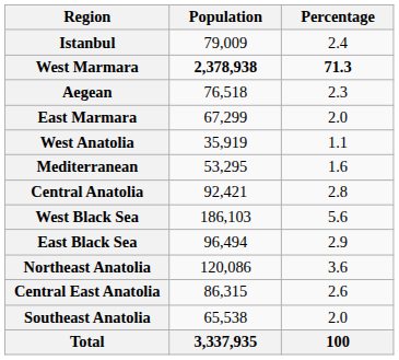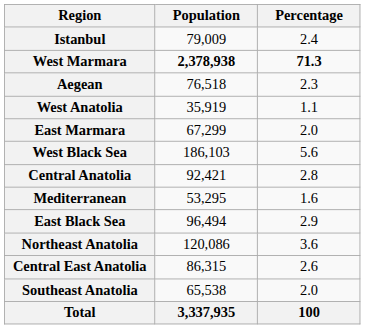rows swapped: East Marmara <-> West Anatolia
rows swapped: Mediterranean <-> West Black Sea
